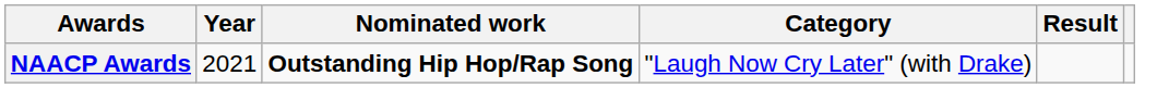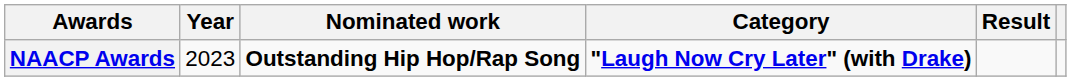NAACP Awards | Year: 2021 -> 2023
NAACP Awards | Category: normal -> bold
